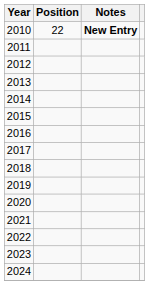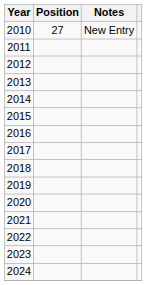2010 | Position: 22 -> 27
2010 | Notes: bold -> normal
